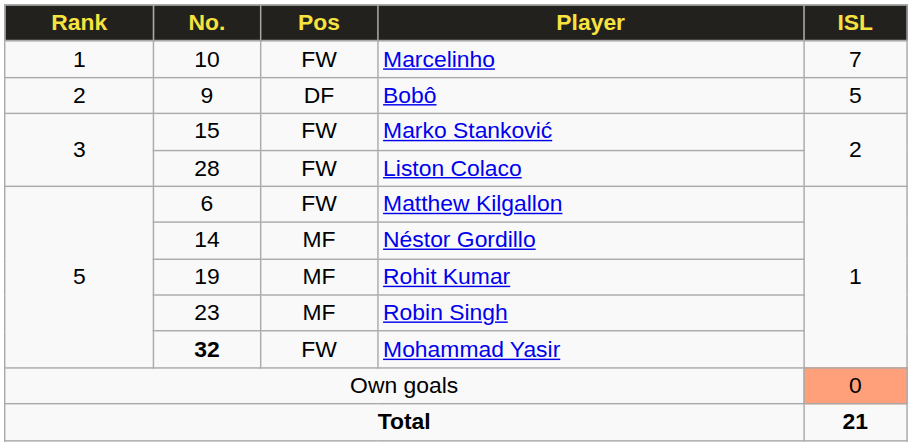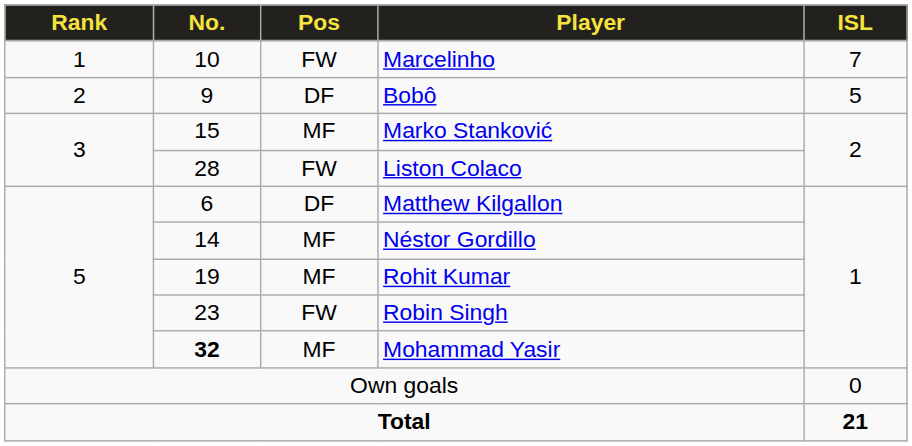Marko Stanković | Pos: FW -> MF
Matthew Kilgallon | Pos: FW -> DF
Robin Singh | Pos: MF -> FW
Mohammad Yasir | Pos: FW -> MF
Own goals | ISL: lightsalmon background -> no background
